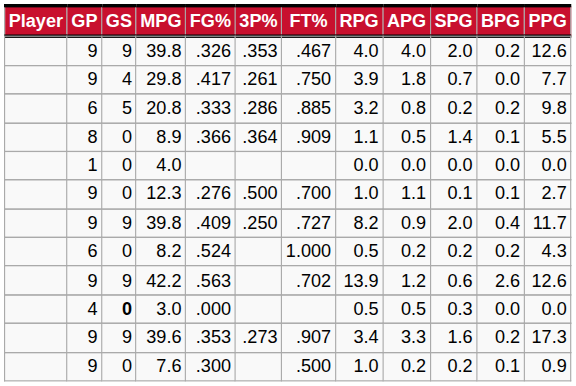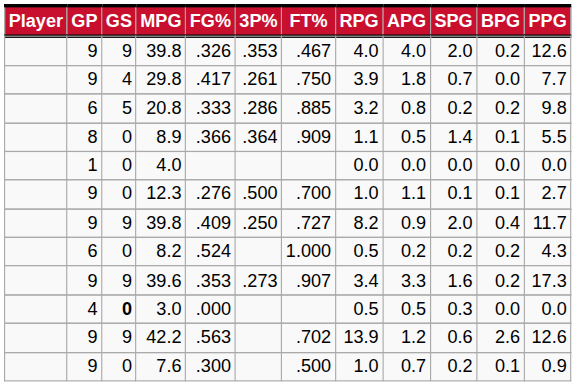rows swapped: 42.2 <-> 39.6
7.6 | APG: 0.2 -> 0.7
